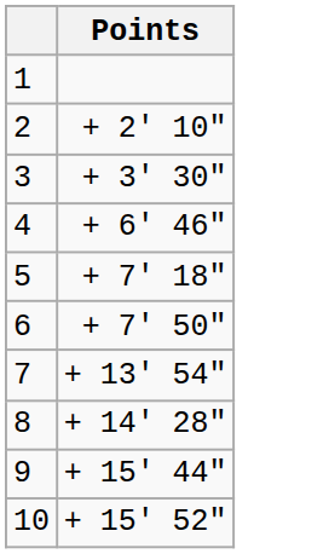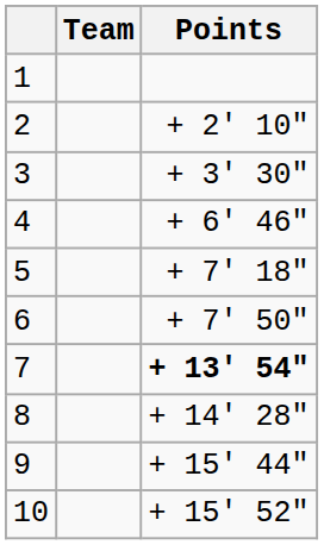+ column: Team
7 | Points: normal -> bold
